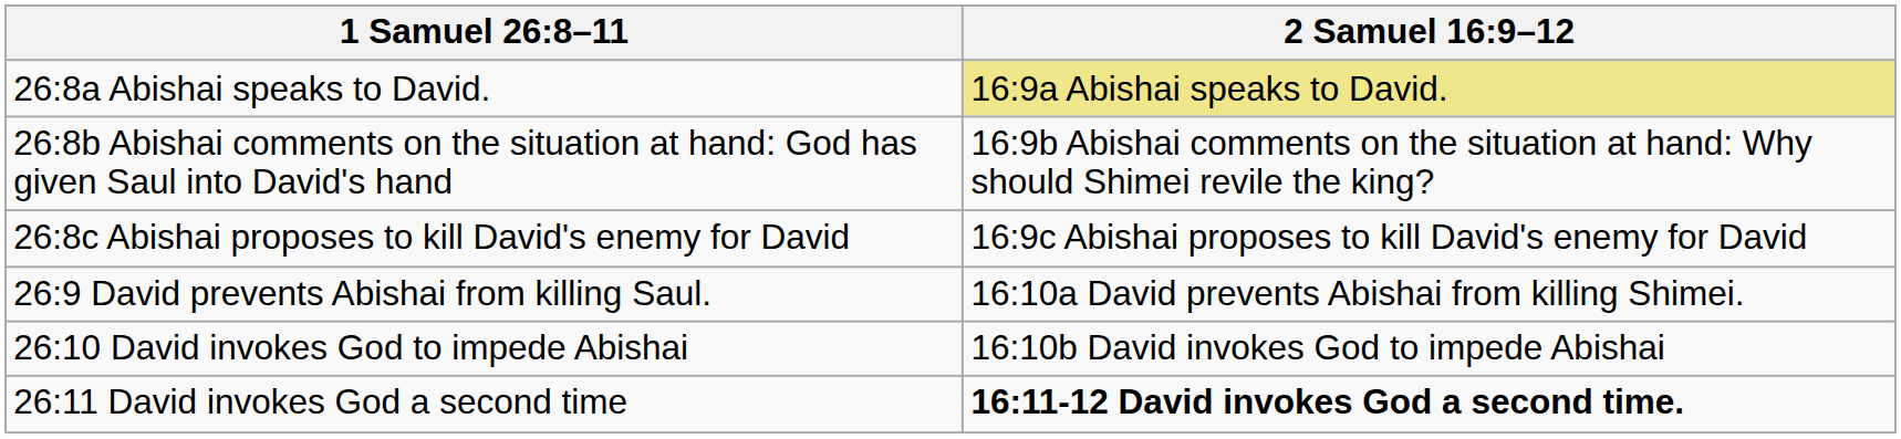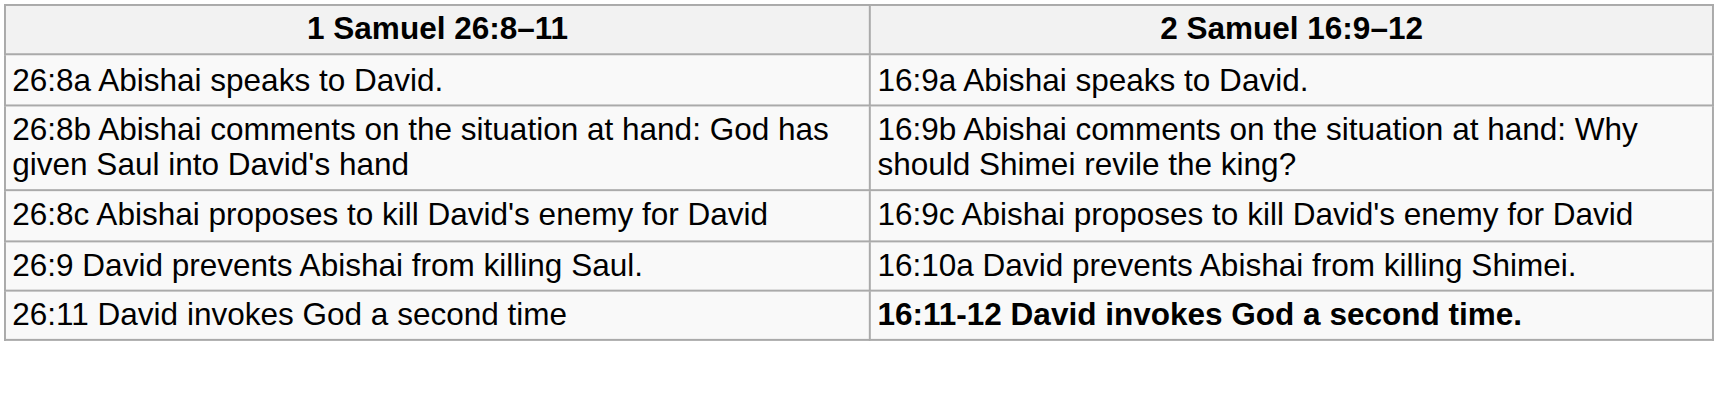26:8a Abishai speaks to David. | 2 Samuel 16:9–12: khaki background -> no background
- row: 26:10 David invokes God to impede Abishai | 16:10b David invokes God to impede Abishai
